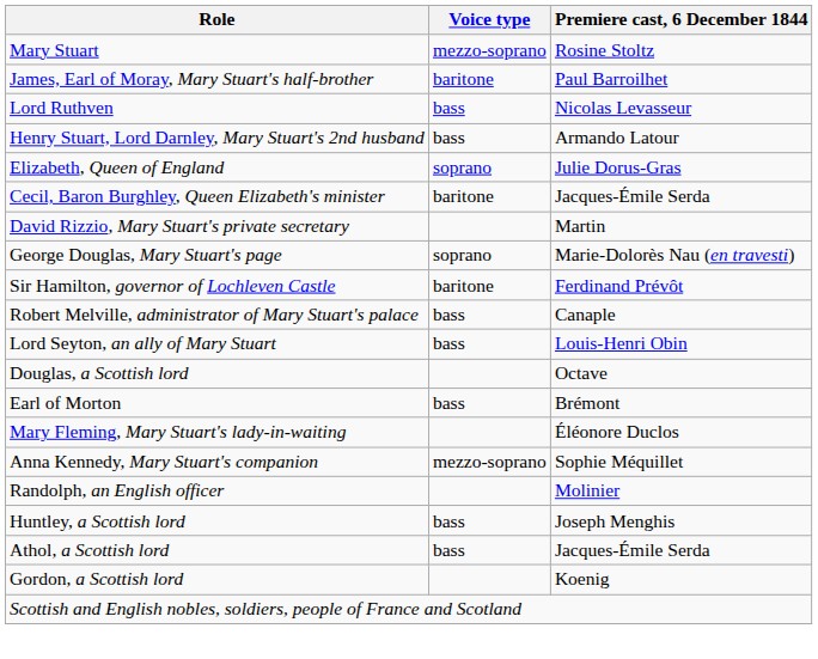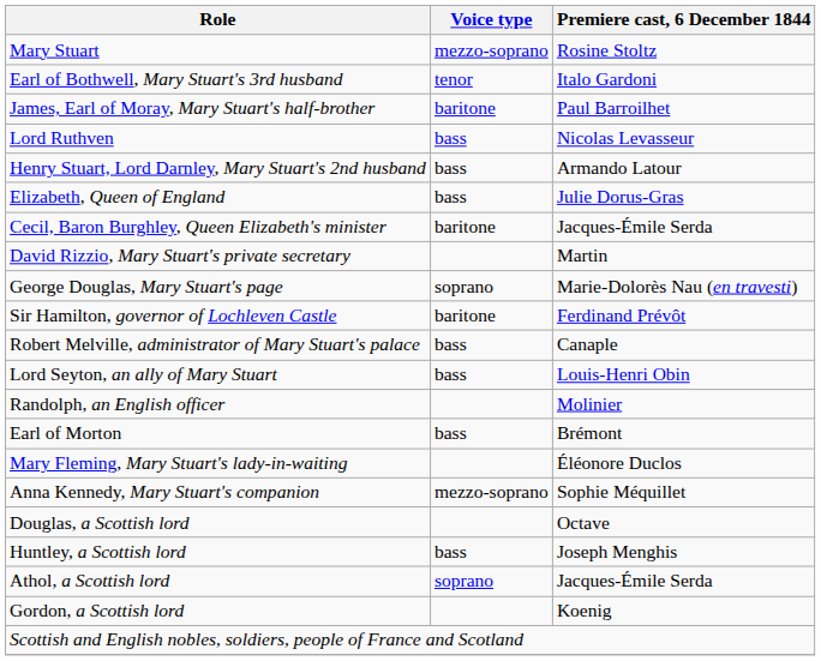+ row: Earl of Bothwell, Mary Stuart's 3rd husband | tenor | Italo Gardoni
Elizabeth, Queen of England | Voice type: soprano -> bass
rows swapped: Randolph, an English officer <-> Douglas, a Scottish lord
Athol, a Scottish lord | Voice type: bass -> soprano
